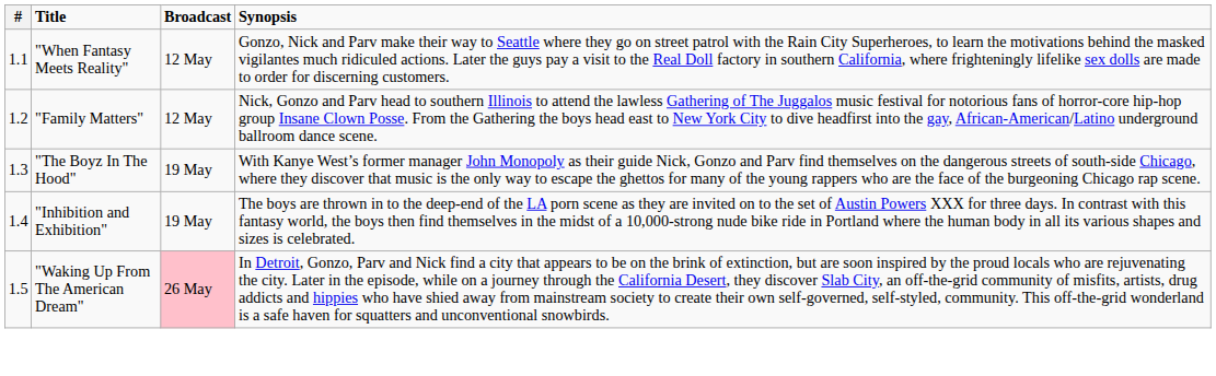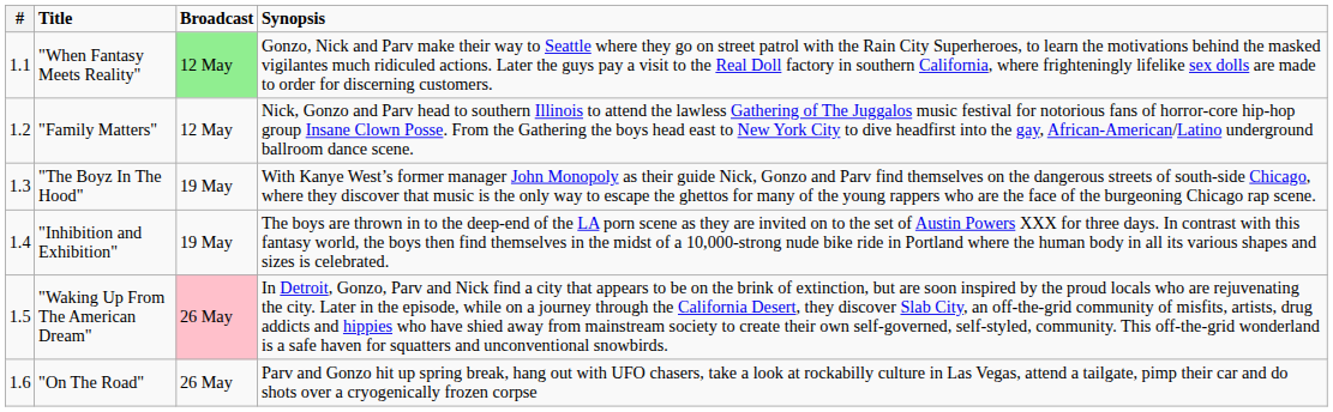"When Fantasy Meets Reality" | Broadcast: no background -> lightgreen background
+ row: 1.6 | "On The Road" | 26 May | Parv and Gonzo hit up spring break, hang out with UFO chasers, take a look at rockabilly culture in Las Vegas, attend a tailgate, pimp their car and do shots over a cryogenically frozen corpse
